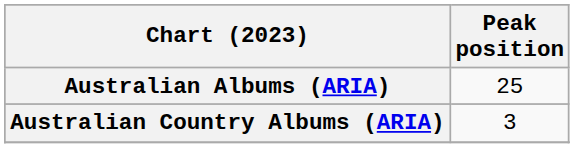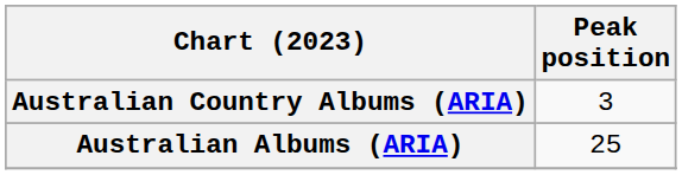rows swapped: Australian Albums (ARIA) <-> Australian Country Albums (ARIA)
